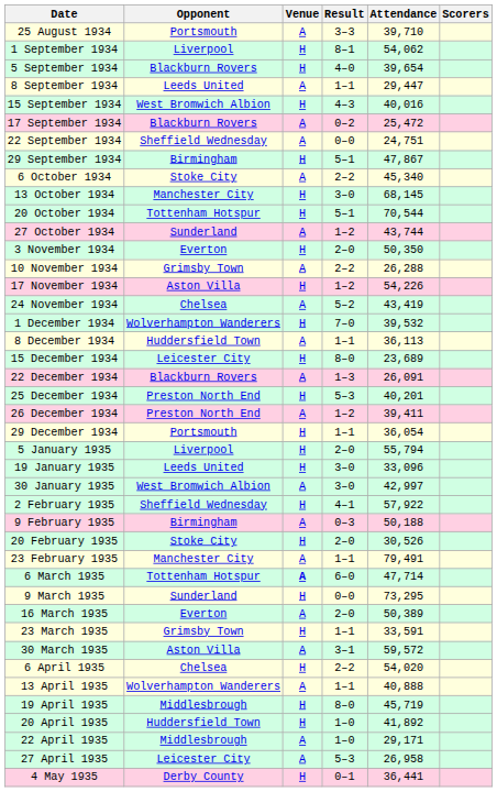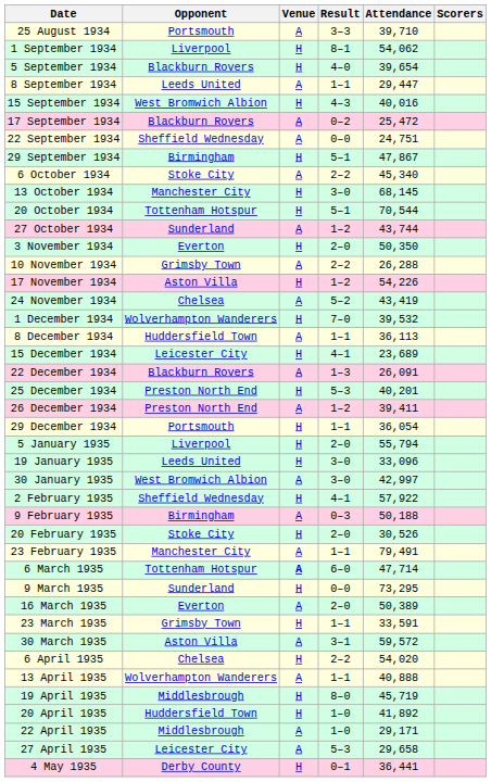15 December 1934 | Result: 8–0 -> 4–1
27 April 1935 | Attendance: 26,958 -> 29,658
